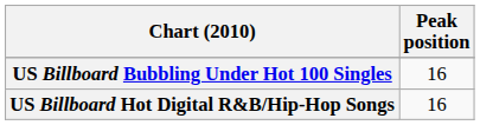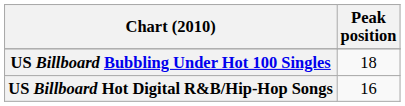US Billboard Bubbling Under Hot 100 Singles | Peak position: 16 -> 18
